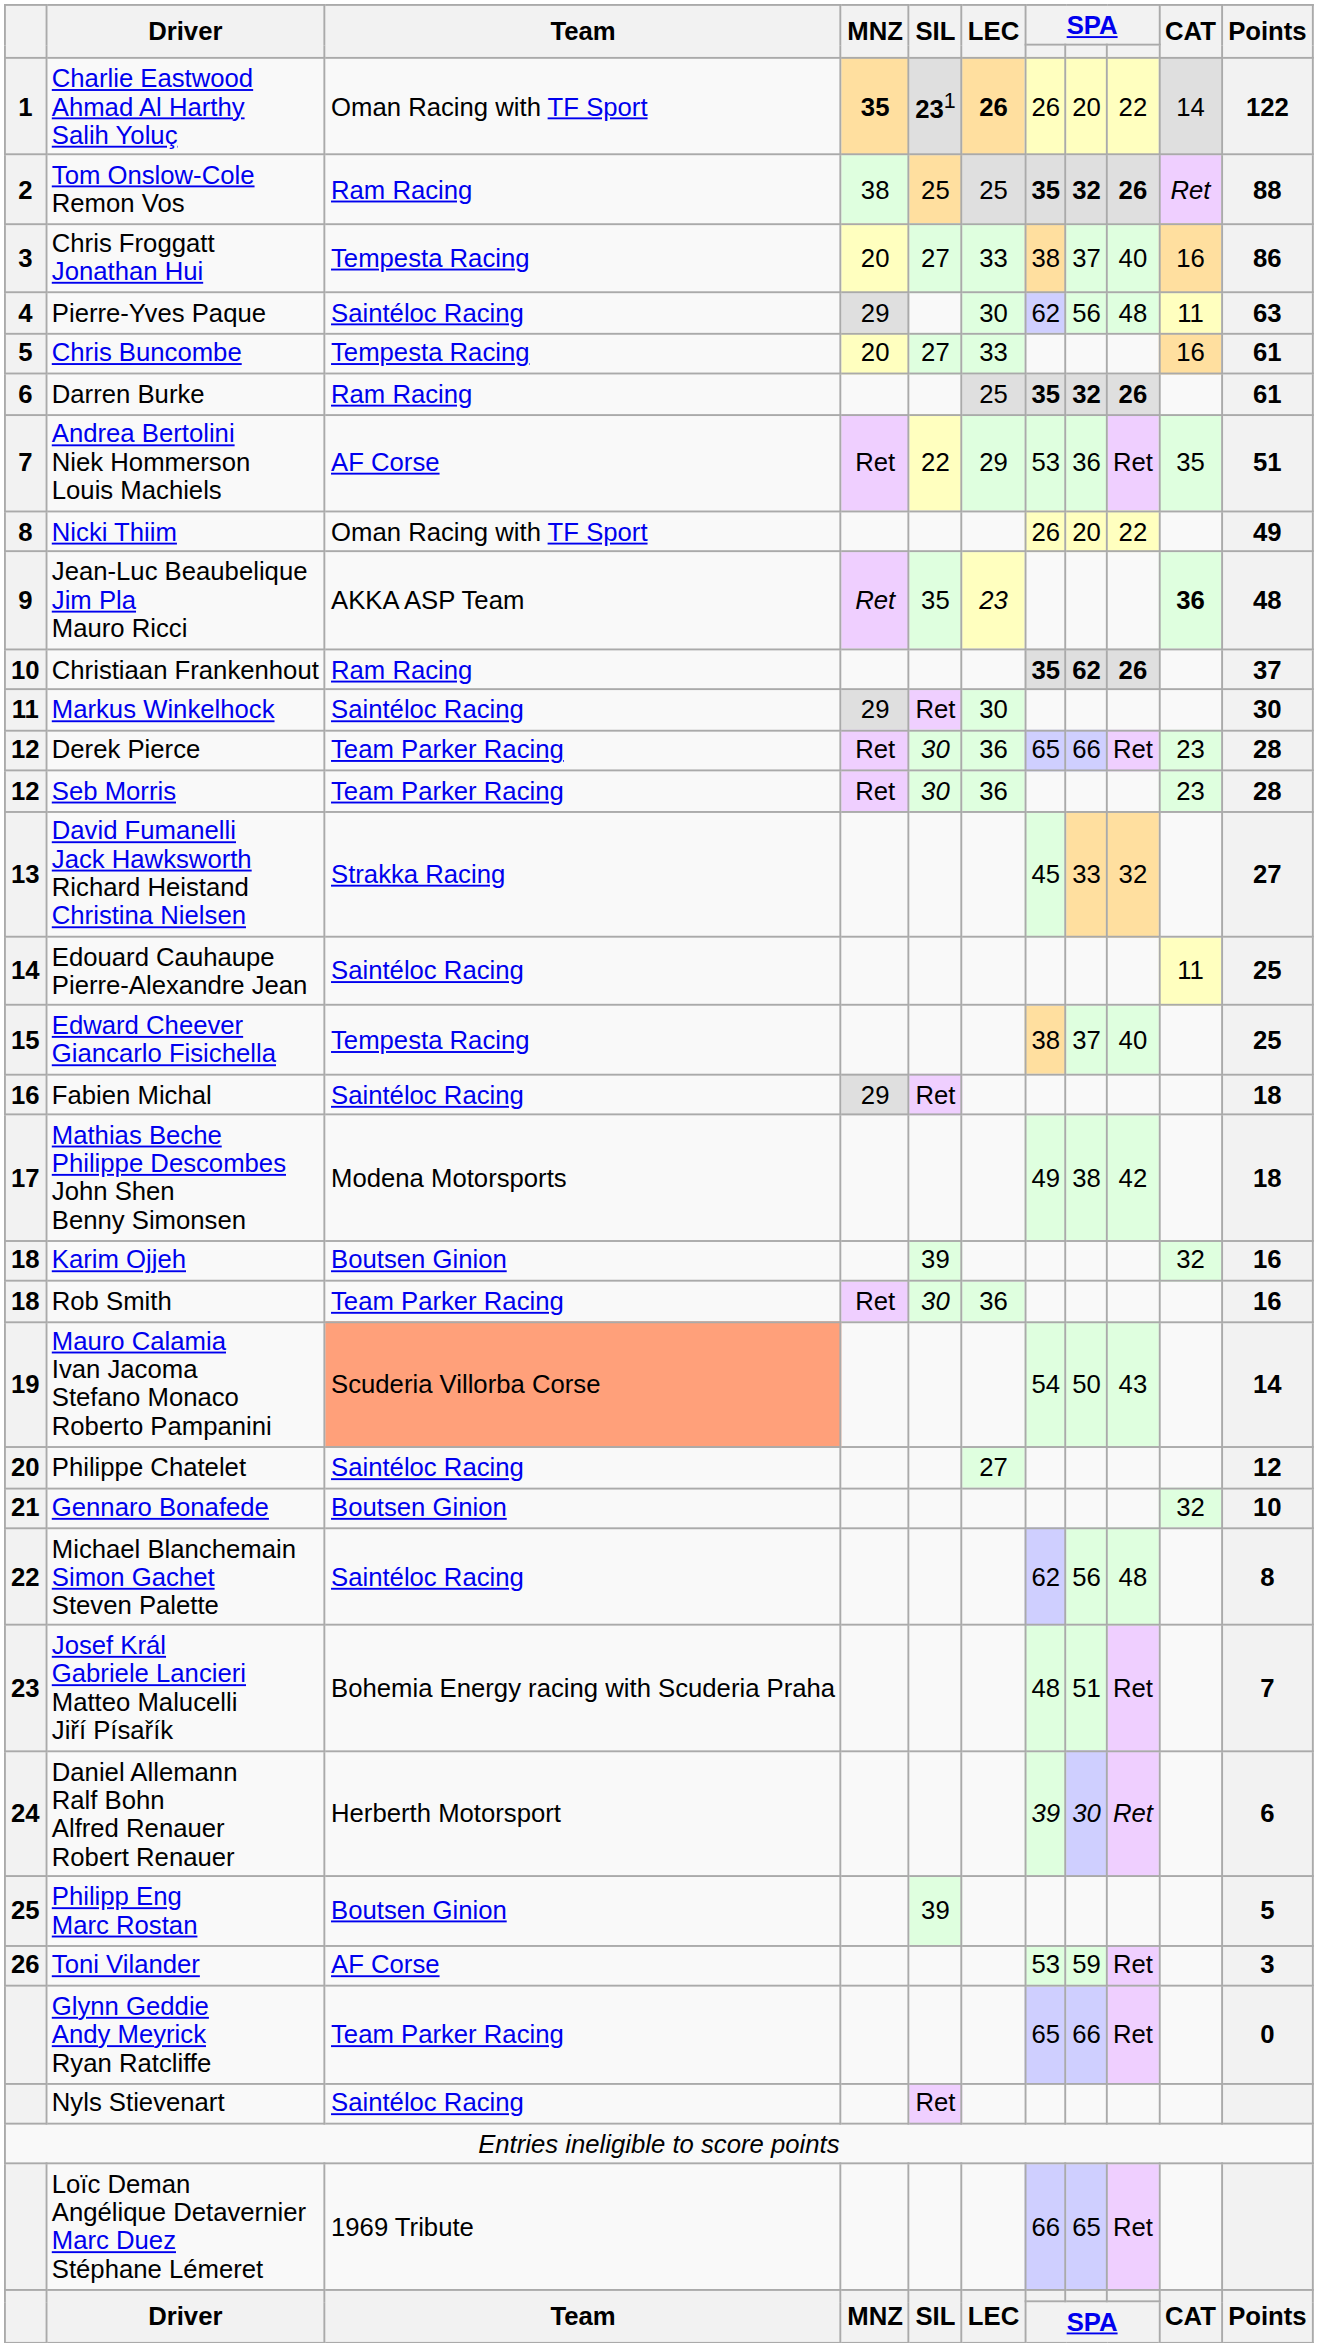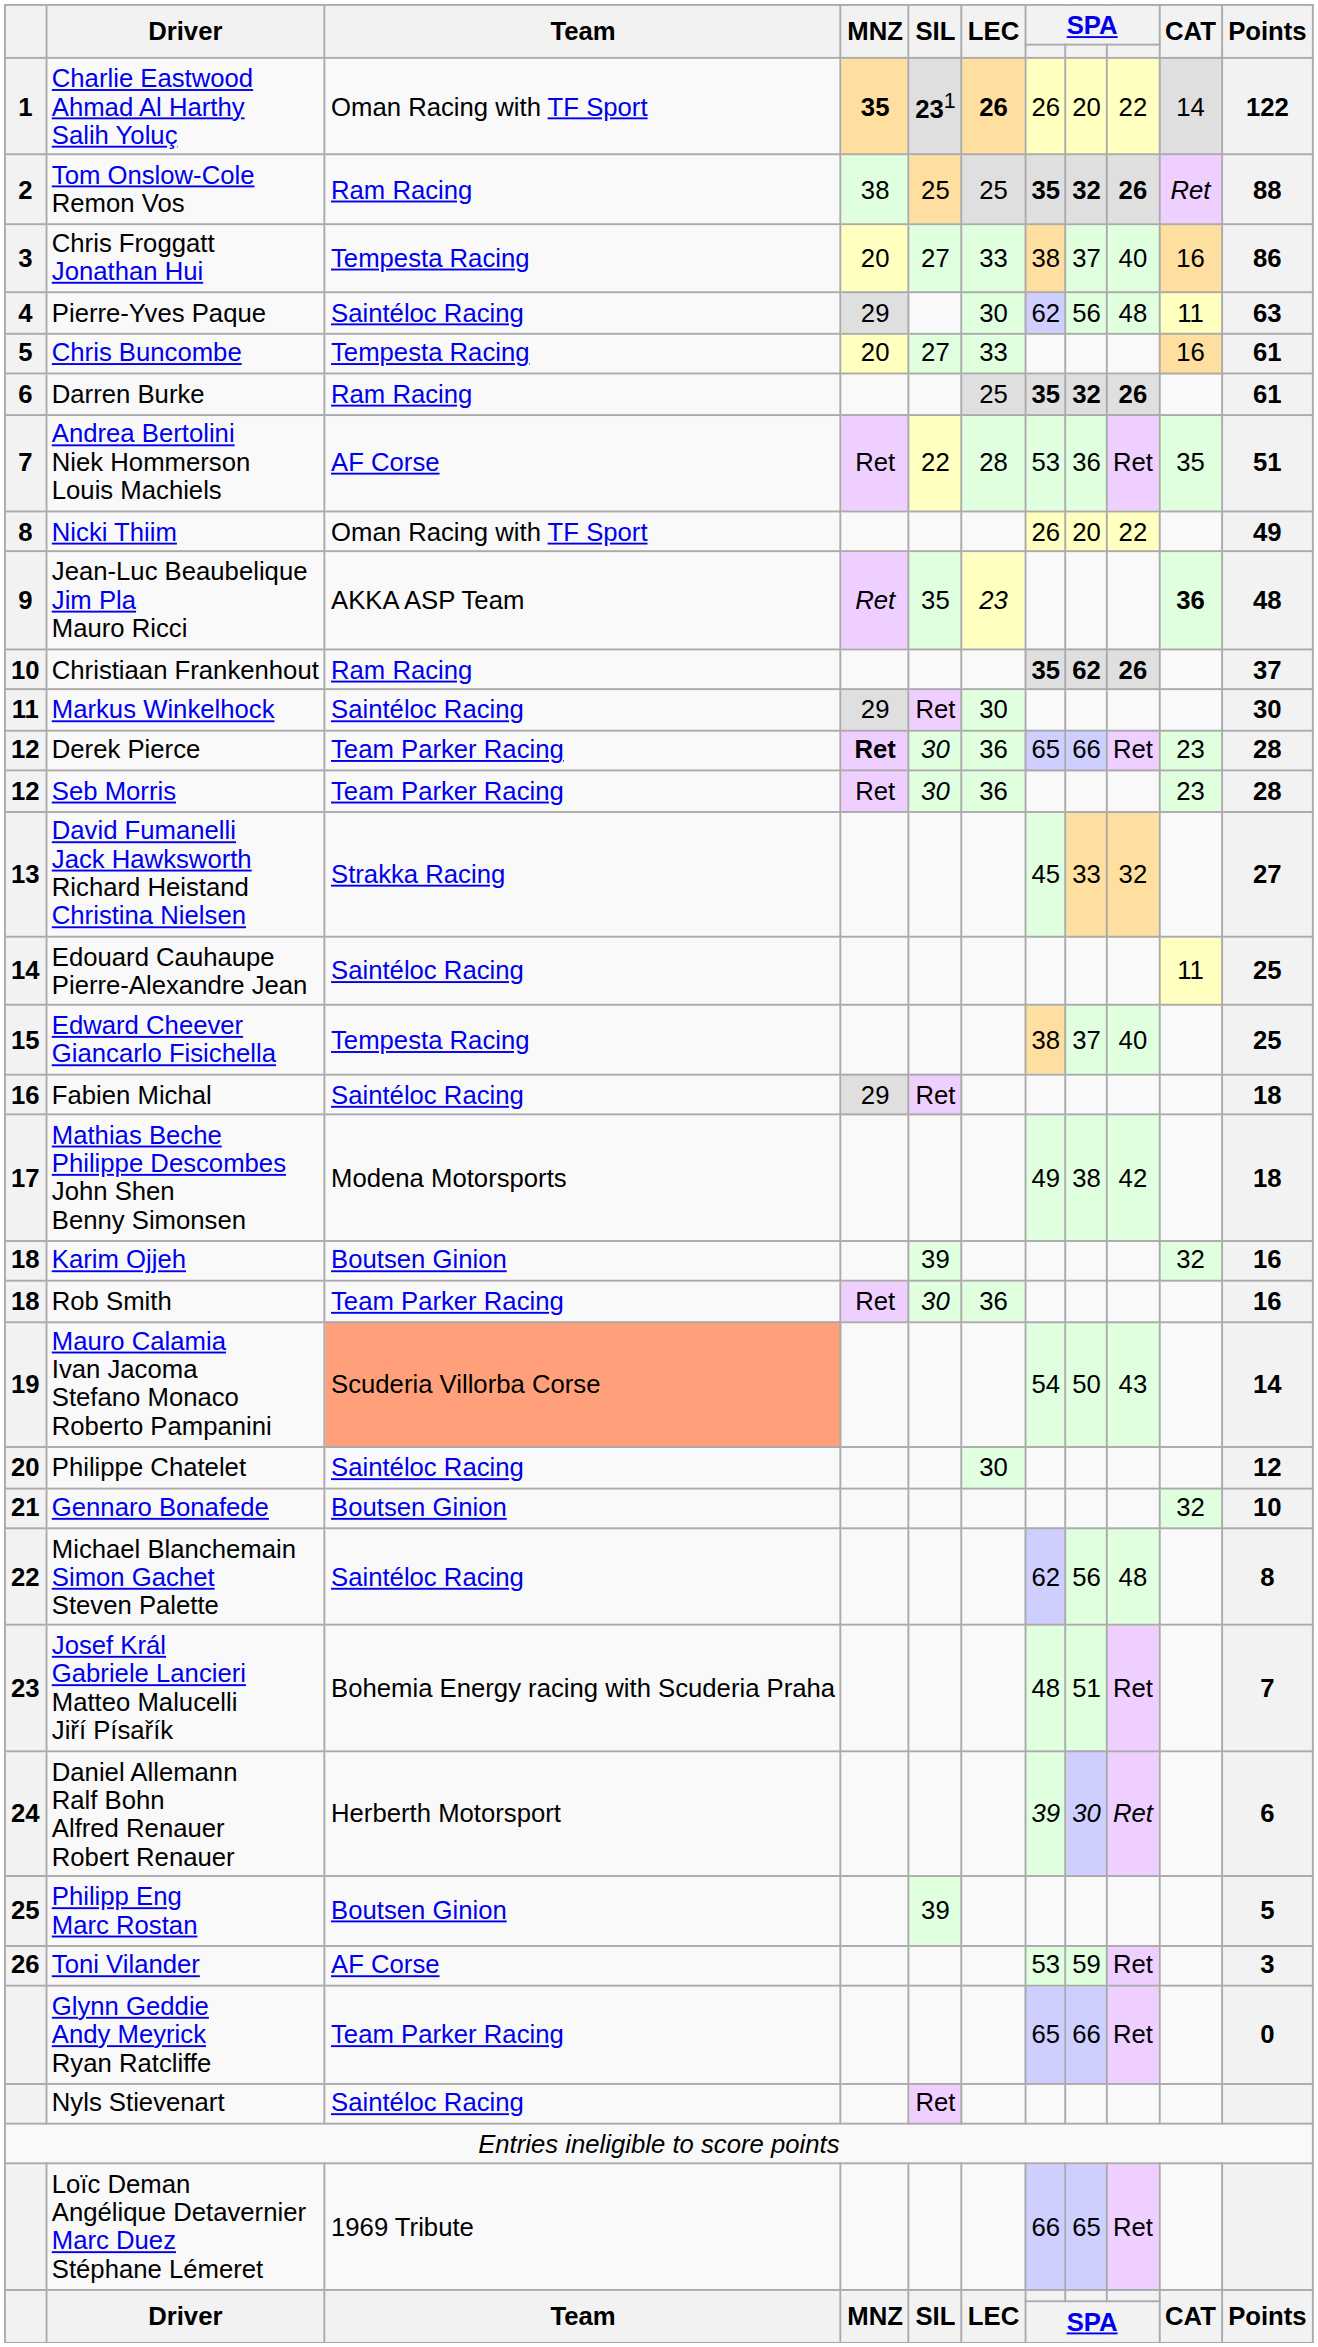Andrea Bertolini Niek Hommerson Louis Machiels | LEC: 29 -> 28
Derek Pierce | MNZ: normal -> bold
Philippe Chatelet | LEC: 27 -> 30
